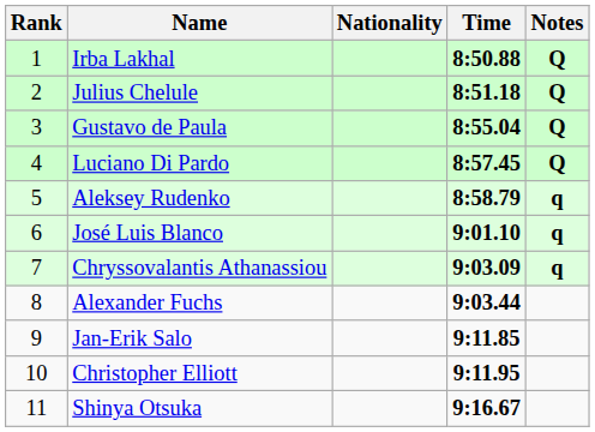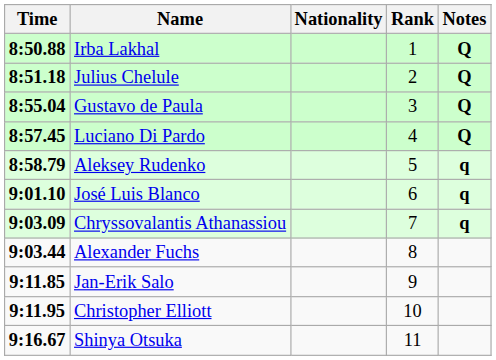columns swapped: Rank <-> Time
